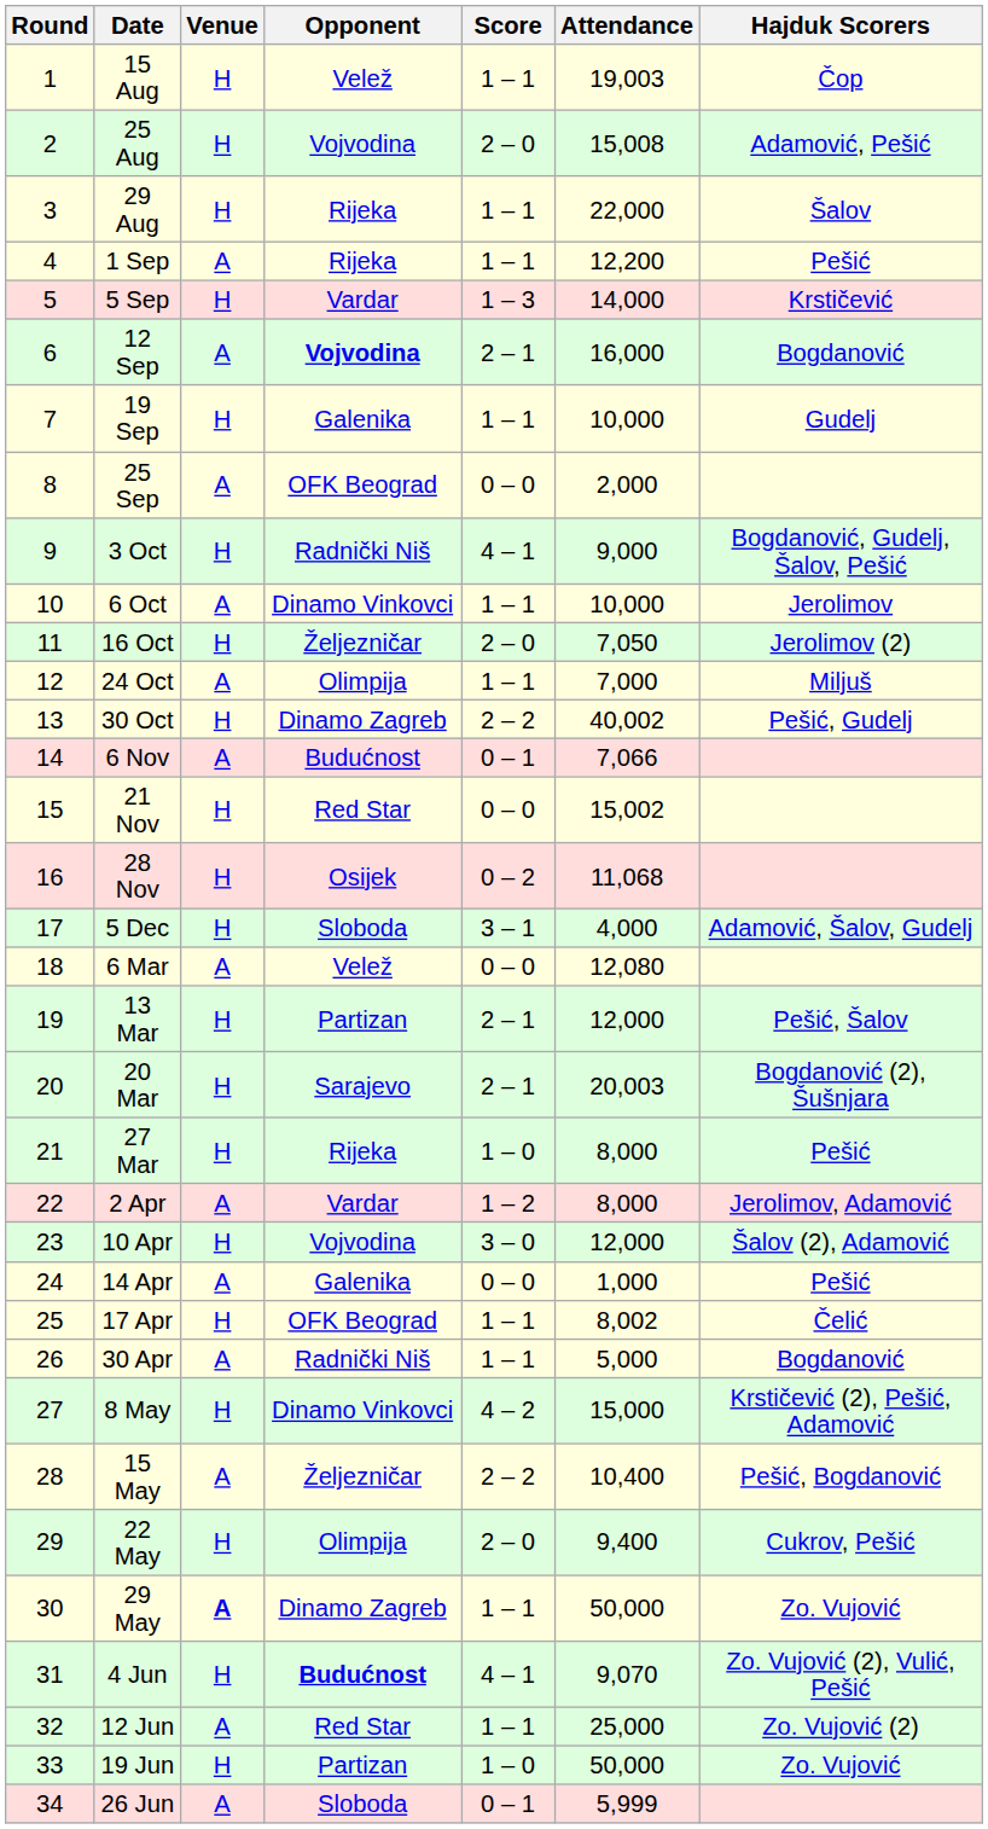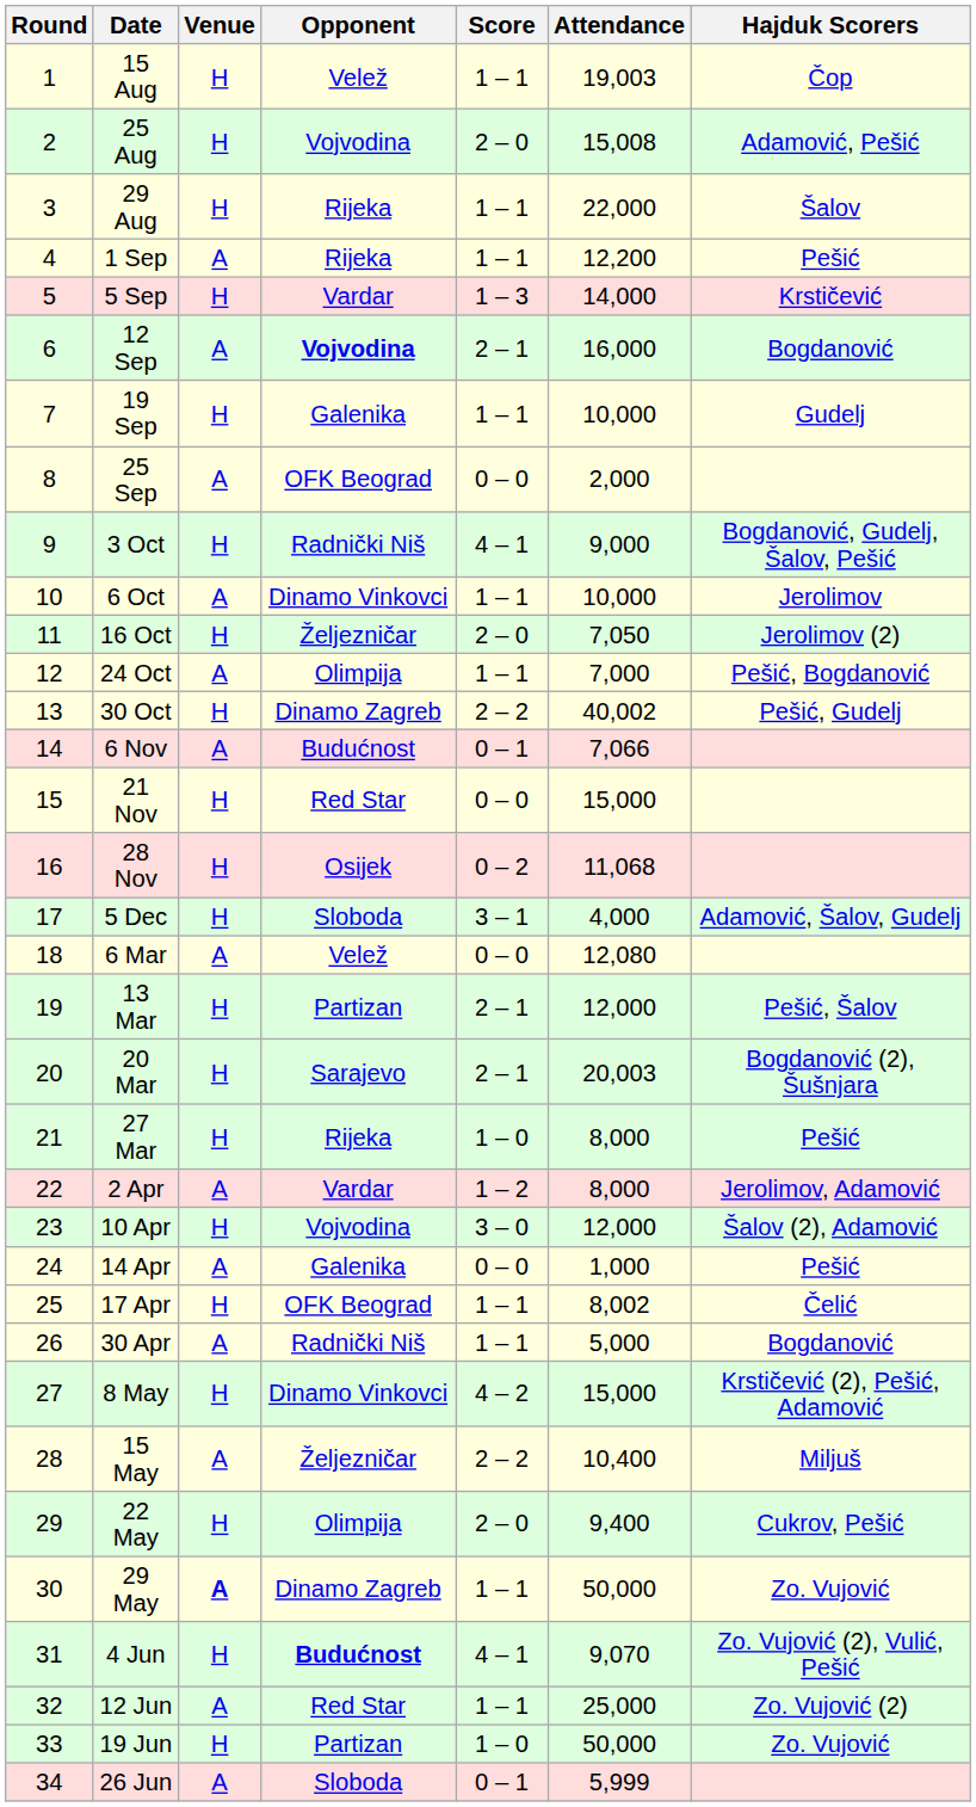24 Oct | Hajduk Scorers: Miljuš -> Pešić, Bogdanović
21 Nov | Attendance: 15,002 -> 15,000
15 May | Hajduk Scorers: Pešić, Bogdanović -> Miljuš
